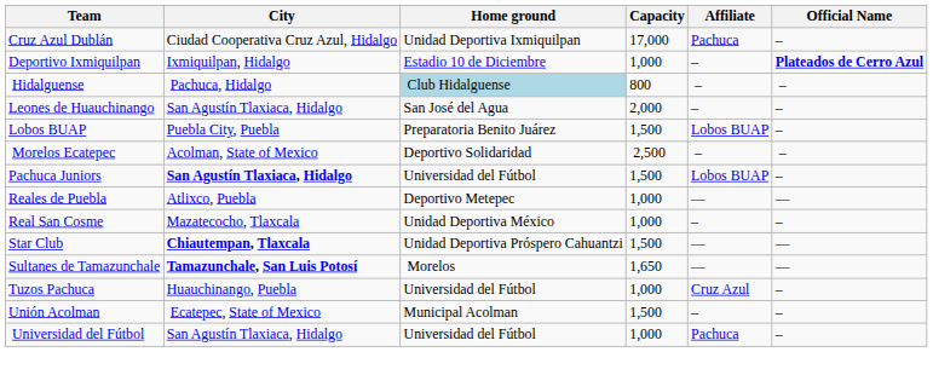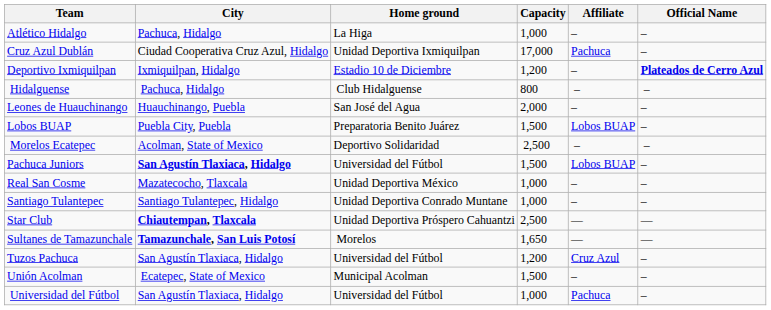+ row: Atlético Hidalgo | Pachuca, Hidalgo | La Higa | 1,000 | – | –
Deportivo Ixmiquilpan | Capacity: 1,000 -> 1,200
Hidalguense | Home ground: lightblue background -> no background
Leones de Huauchinango | City: San Agustín Tlaxiaca, Hidalgo -> Huauchinango, Puebla
- row: Reales de Puebla | Atlixco, Puebla | Deportivo Metepec | 1,000 | — | —
+ row: Santiago Tulantepec | Santiago Tulantepec, Hidalgo | Unidad Deportiva Conrado Muntane | 1,000 | – | –
Star Club | Capacity: 1,500 -> 2,500
Tuzos Pachuca | City: Huauchinango, Puebla -> San Agustín Tlaxiaca, Hidalgo
Tuzos Pachuca | Capacity: 1,000 -> 1,200
